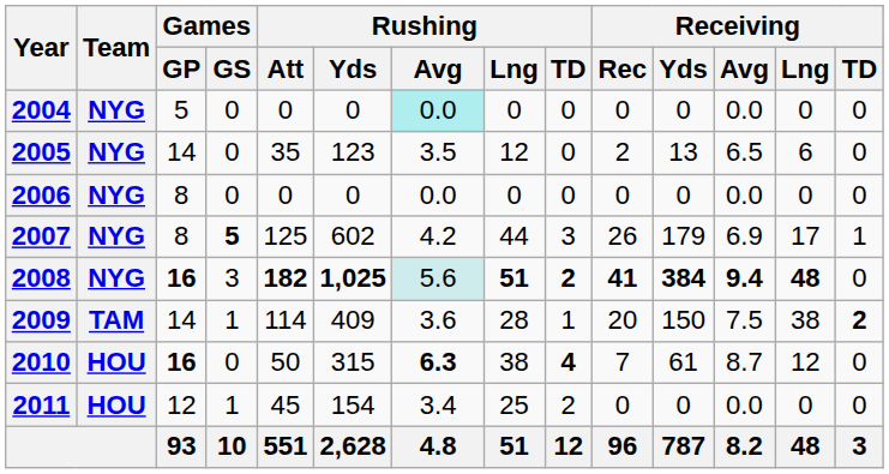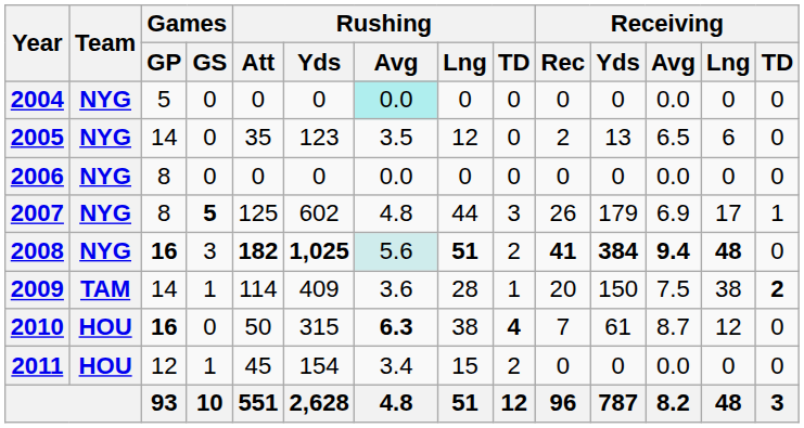2007 | Rushing / Avg: 4.2 -> 4.8
2008 | Rushing / TD: bold -> normal
2011 | Rushing / Lng: 25 -> 15
